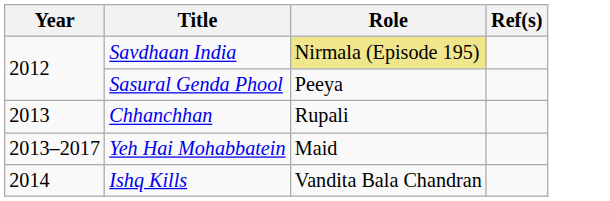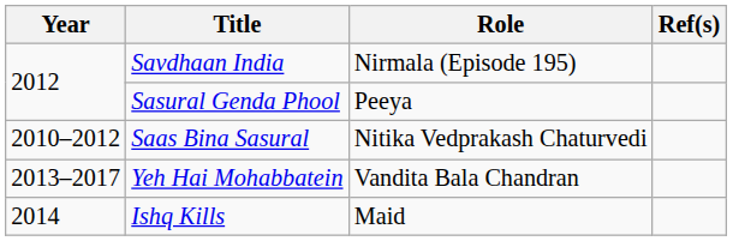Savdhaan India | Role: khaki background -> no background
+ row: 2010–2012 | Saas Bina Sasural | Nitika Vedprakash Chaturvedi
- row: 2013 | Chhanchhan | Rupali
Yeh Hai Mohabbatein | Role: Maid -> Vandita Bala Chandran
Ishq Kills | Role: Vandita Bala Chandran -> Maid
